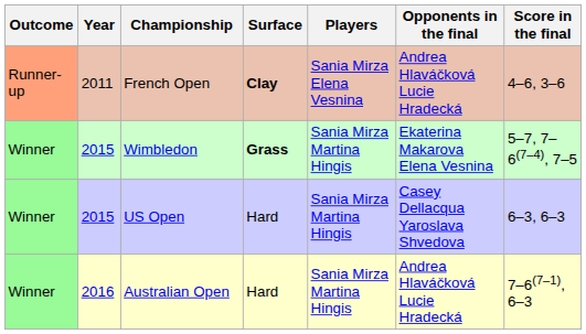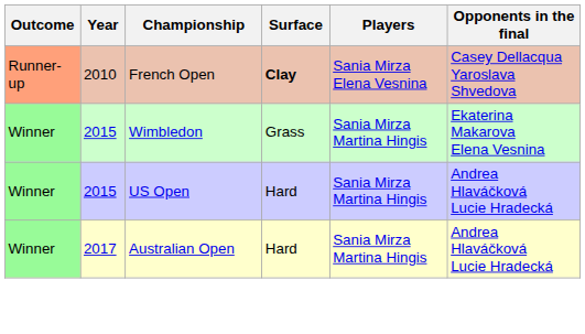- column: Score in the final | 4–6, 3–6 | 5–7, 7–6(7–4), 7–5 | 6–3, 6–3 | 7–6(7–1), 6–3
French Open | Year: 2011 -> 2010
French Open | Opponents in the final: Andrea Hlaváčková Lucie Hradecká -> Casey Dellacqua Yaroslava Shvedova
Wimbledon | Surface: bold -> normal
US Open | Opponents in the final: Casey Dellacqua Yaroslava Shvedova -> Andrea Hlaváčková Lucie Hradecká
Australian Open | Year: 2016 -> 2017
